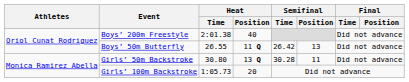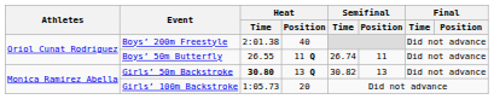Boys’ 50m Butterfly | Semifinal / Time: 26.42 -> 26.74
Boys’ 50m Butterfly | Semifinal / Position: 13 -> 11
Girls’ 50m Backstroke | Heat / Time: normal -> bold
Girls’ 50m Backstroke | Semifinal / Time: 30.28 -> 30.82
Girls’ 50m Backstroke | Semifinal / Position: 11 -> 13
